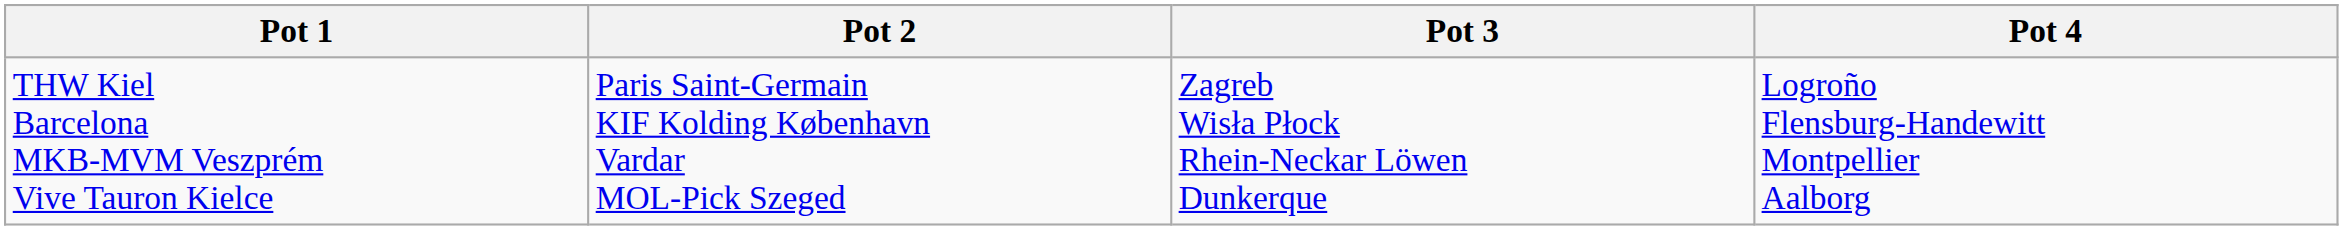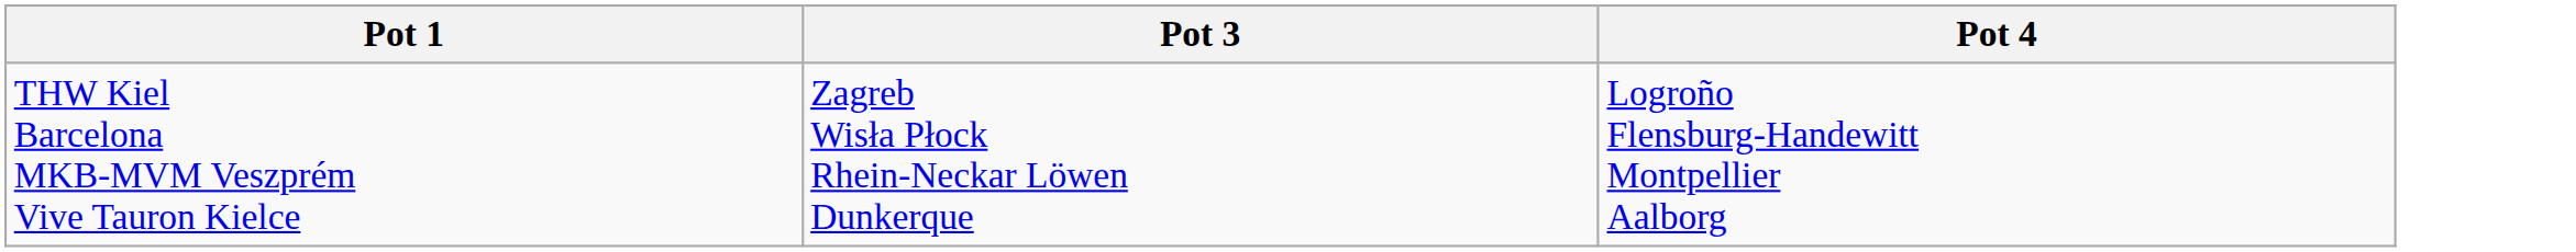- column: Pot 2 | Paris Saint-Germain KIF Kolding København Vardar MOL-Pick Szeged
